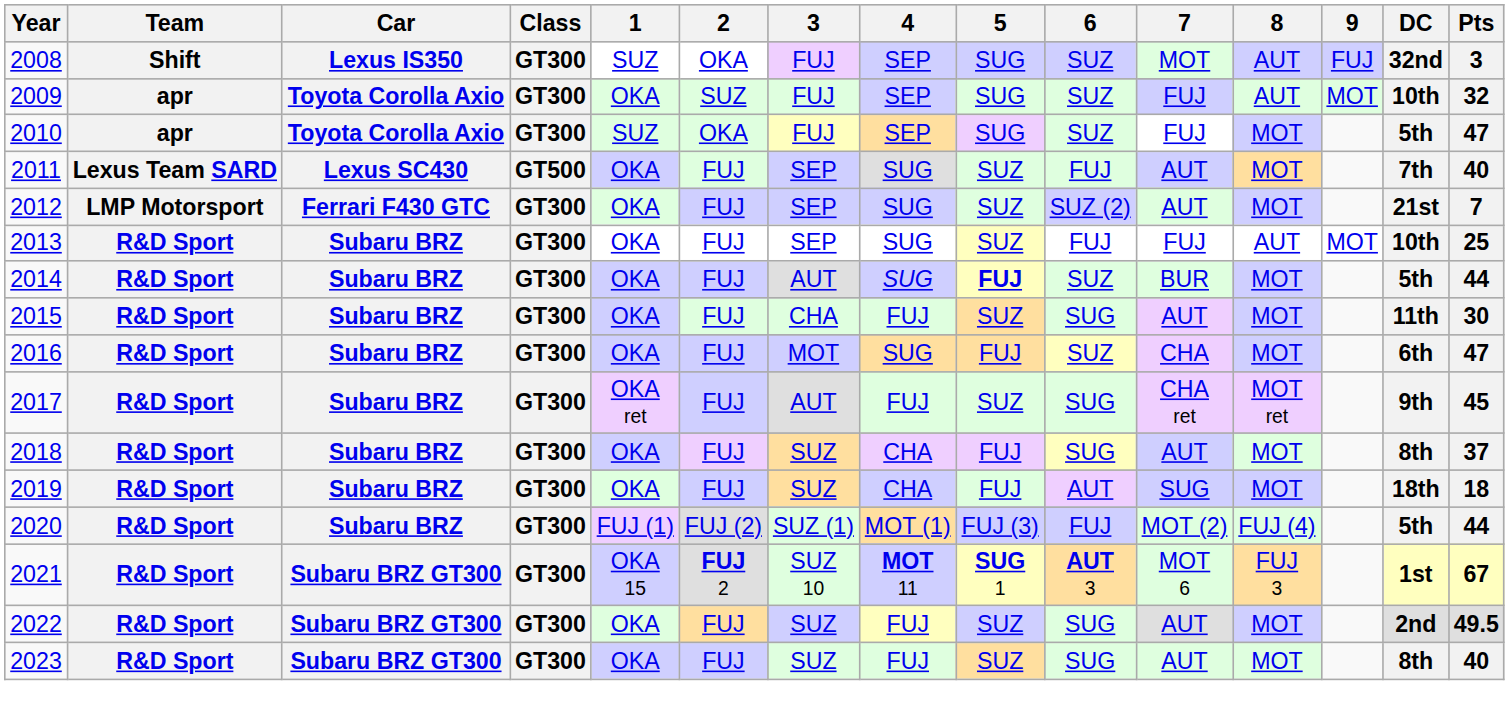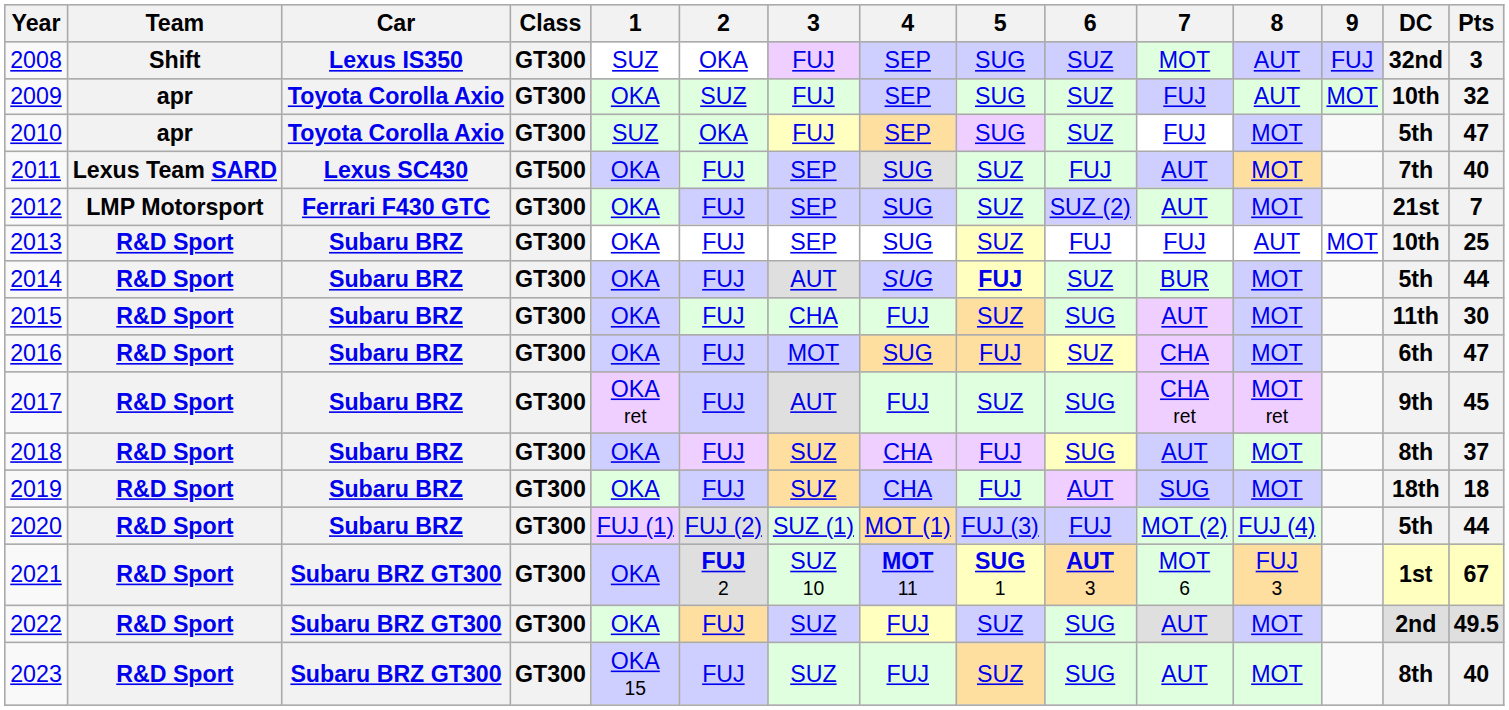2021 | 1: OKA 15 -> OKA
2023 | 1: OKA -> OKA 15
